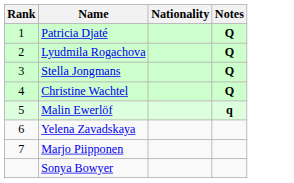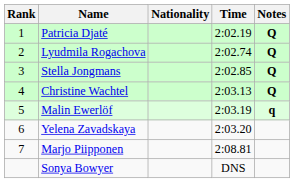+ column: Time | 2:02.19 | 2:02.74 | 2:02.85 | 2:03.13 | 2:03.19 | 2:03.20 | 2:08.81 | DNS
